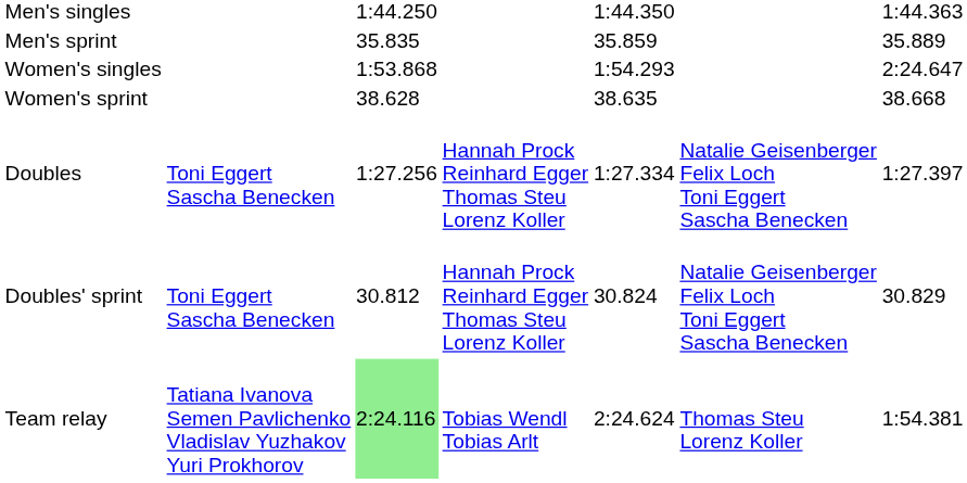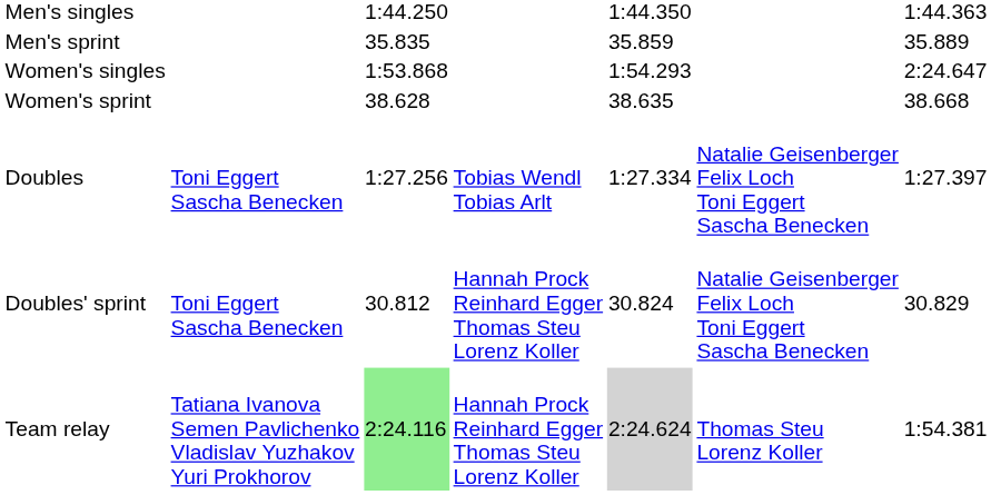Doubles | column 4: Hannah Prock Reinhard Egger Thomas Steu Lorenz Koller -> Tobias Wendl Tobias Arlt
Team relay | column 4: Tobias Wendl Tobias Arlt -> Hannah Prock Reinhard Egger Thomas Steu Lorenz Koller
Team relay | column 5: no background -> lightgrey background
